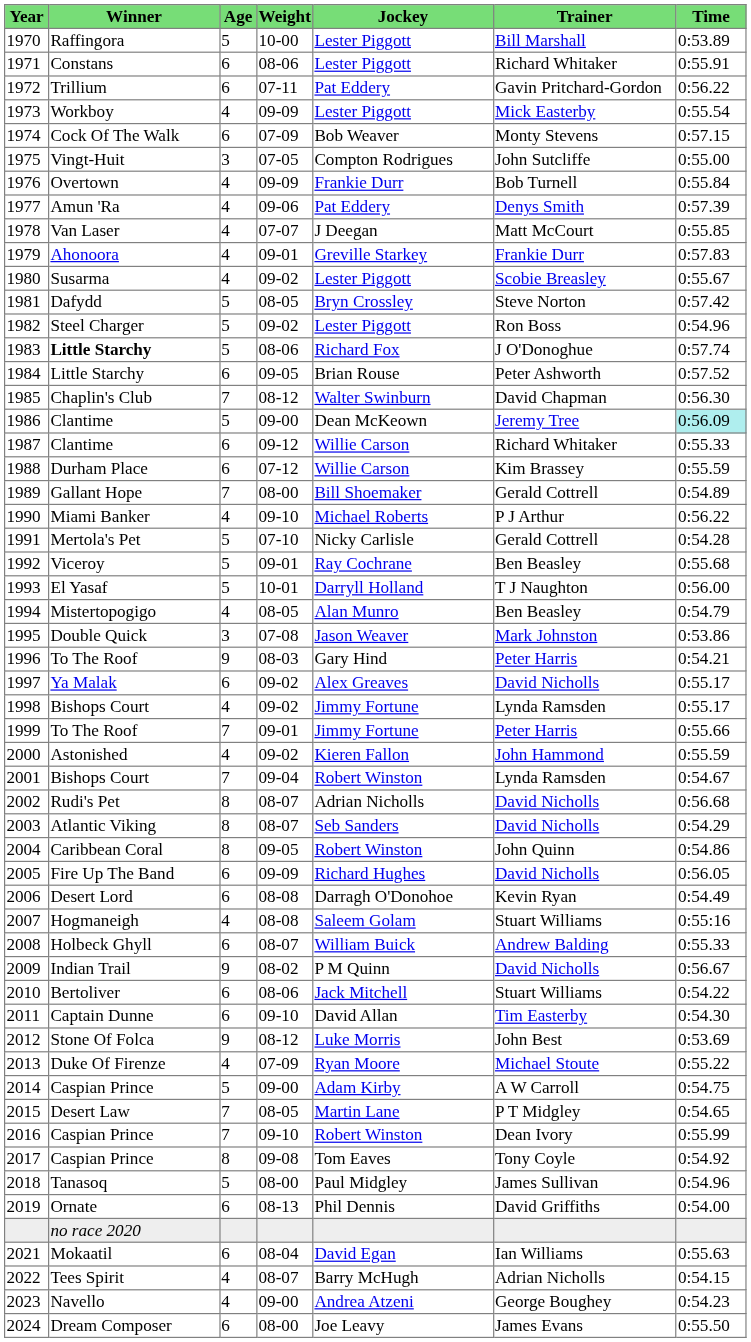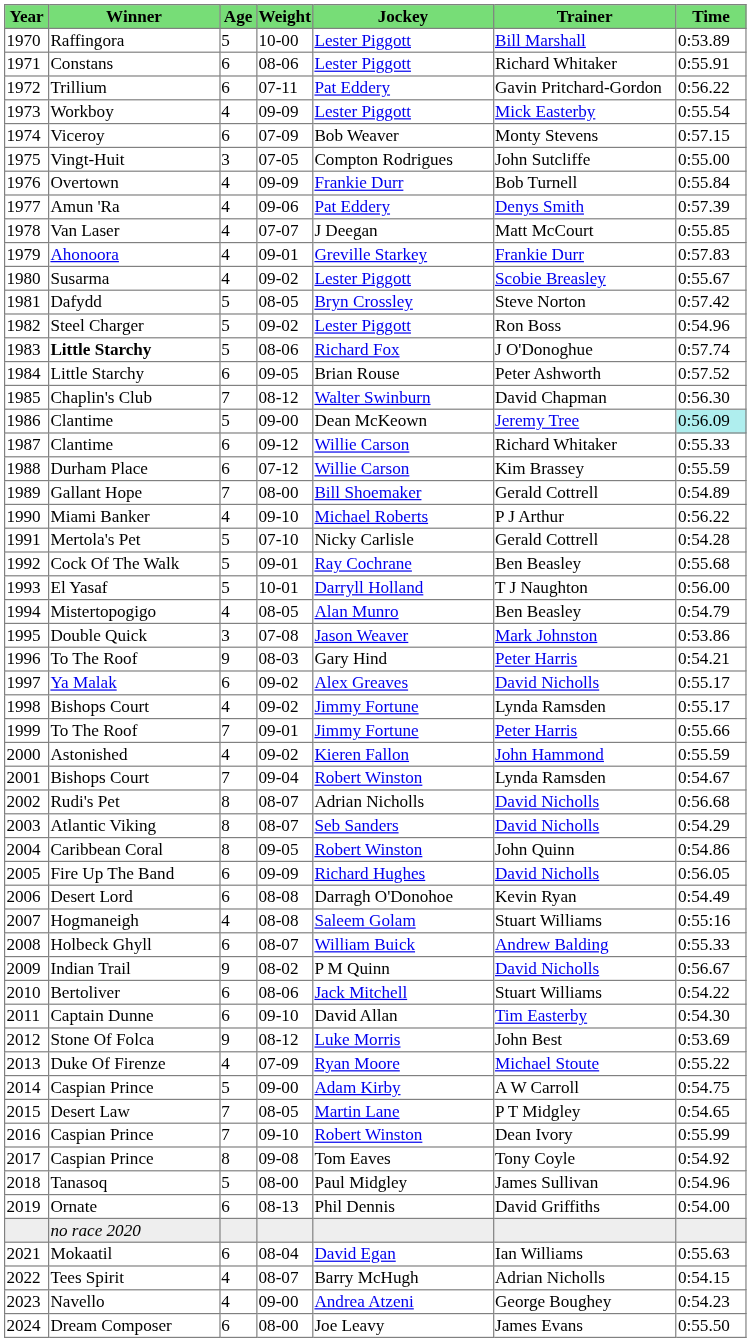1974 | Winner: Cock Of The Walk -> Viceroy
1992 | Winner: Viceroy -> Cock Of The Walk
